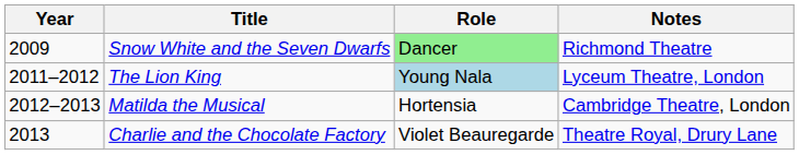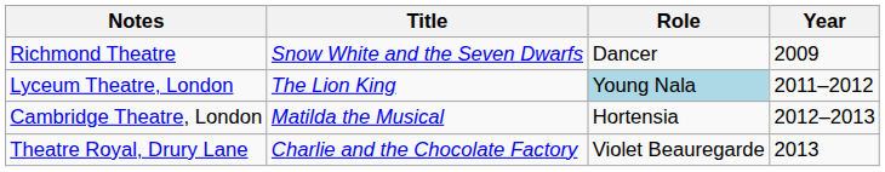columns swapped: Year <-> Notes
Snow White and the Seven Dwarfs | Role: lightgreen background -> no background
